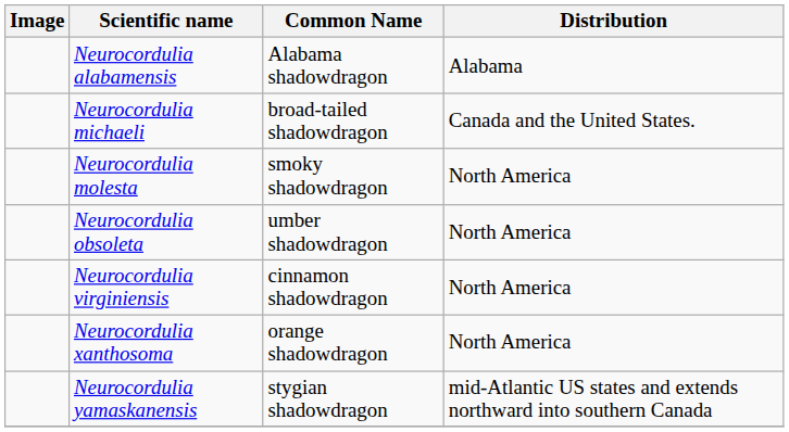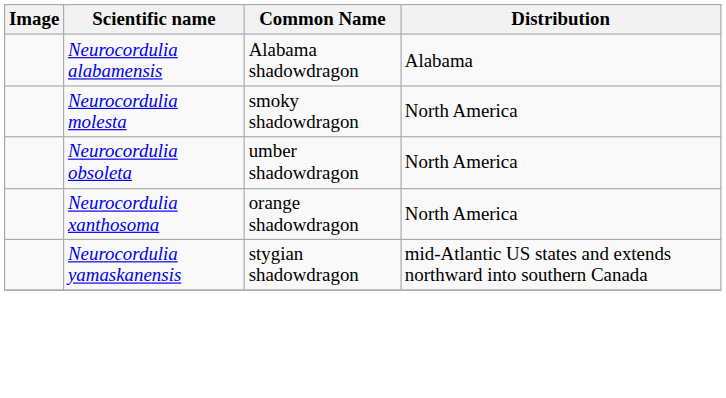- row: Neurocordulia michaeli | broad-tailed shadowdragon | Canada and the United States.
- row: Neurocordulia virginiensis | cinnamon shadowdragon | North America
